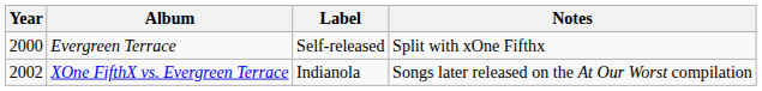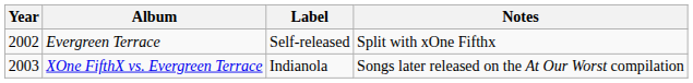Evergreen Terrace | Year: 2000 -> 2002
XOne FifthX vs. Evergreen Terrace | Year: 2002 -> 2003
